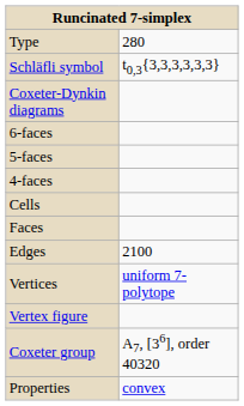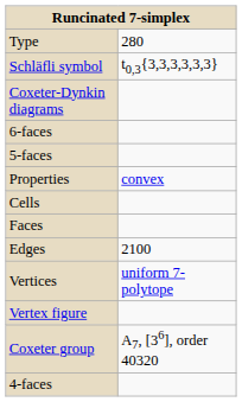rows swapped: 4-faces <-> Properties
